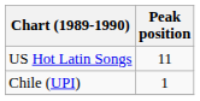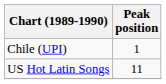rows swapped: Chile (UPI) <-> US Hot Latin Songs
